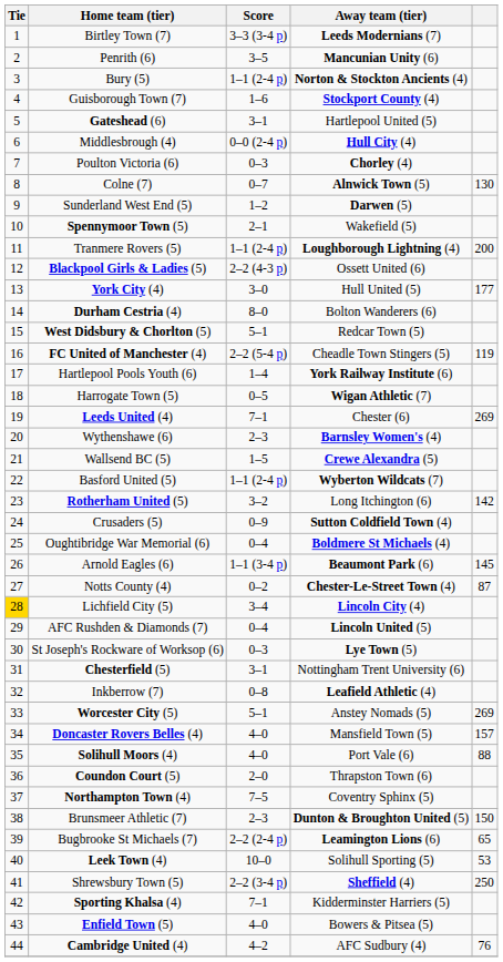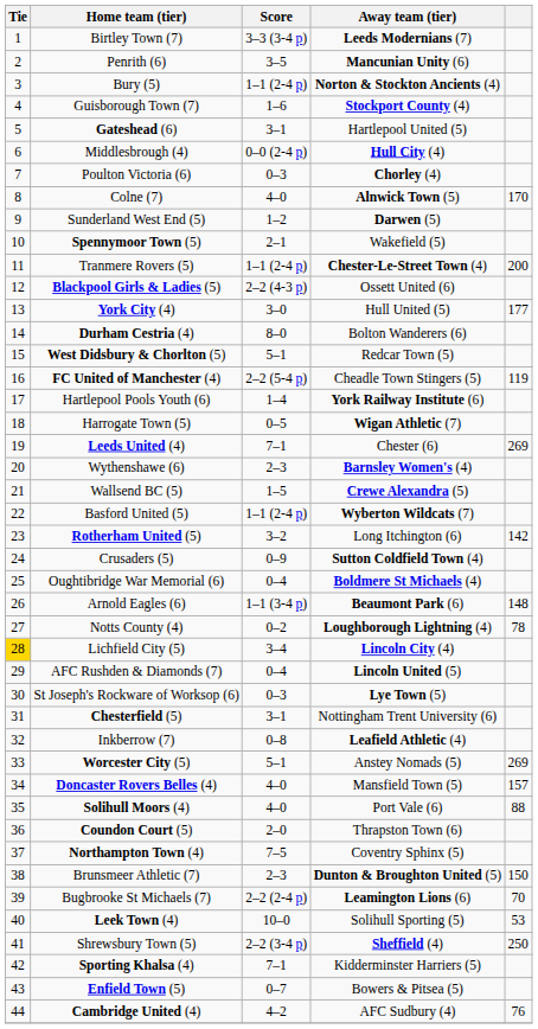Colne (7) | Score: 0–7 -> 4–0
Colne (7) | column 5: 130 -> 170
Tranmere Rovers (5) | Away team (tier): Loughborough Lightning (4) -> Chester-Le-Street Town (4)
Arnold Eagles (6) | column 5: 145 -> 148
Notts County (4) | Away team (tier): Chester-Le-Street Town (4) -> Loughborough Lightning (4)
Notts County (4) | column 5: 87 -> 78
Bugbrooke St Michaels (7) | column 5: 65 -> 70
Enfield Town (5) | Score: 4–0 -> 0–7
